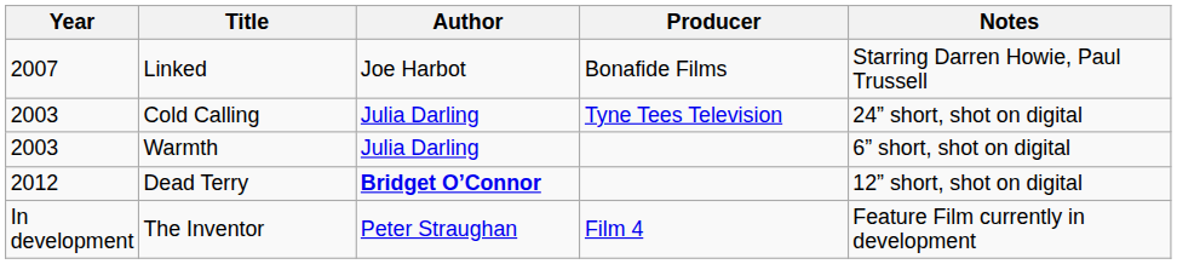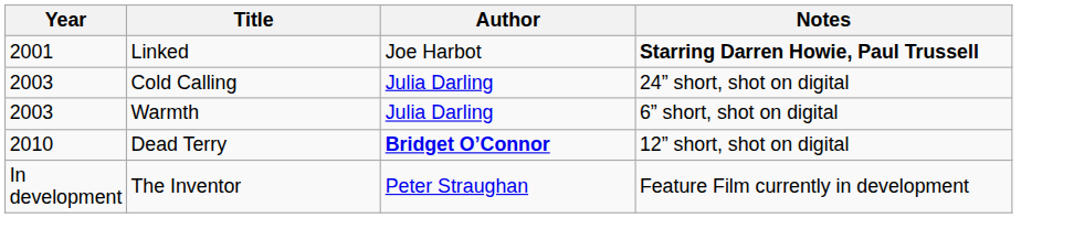- column: Producer | Bonafide Films | Tyne Tees Television | Film 4
Linked | Year: 2007 -> 2001
Linked | Notes: normal -> bold
Dead Terry | Year: 2012 -> 2010
